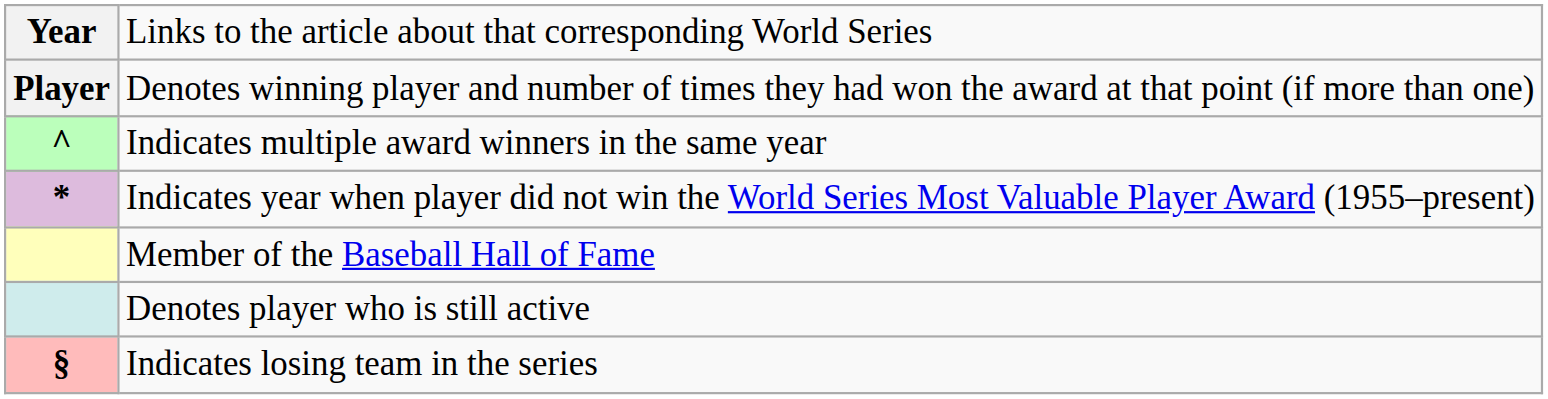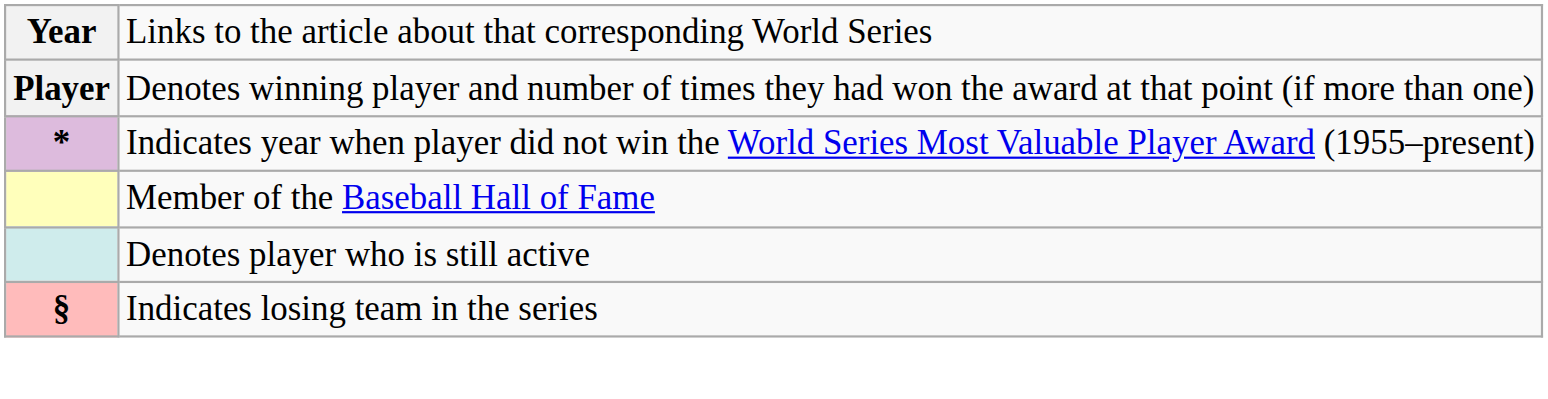- row: ^ | Indicates multiple award winners in the same year
